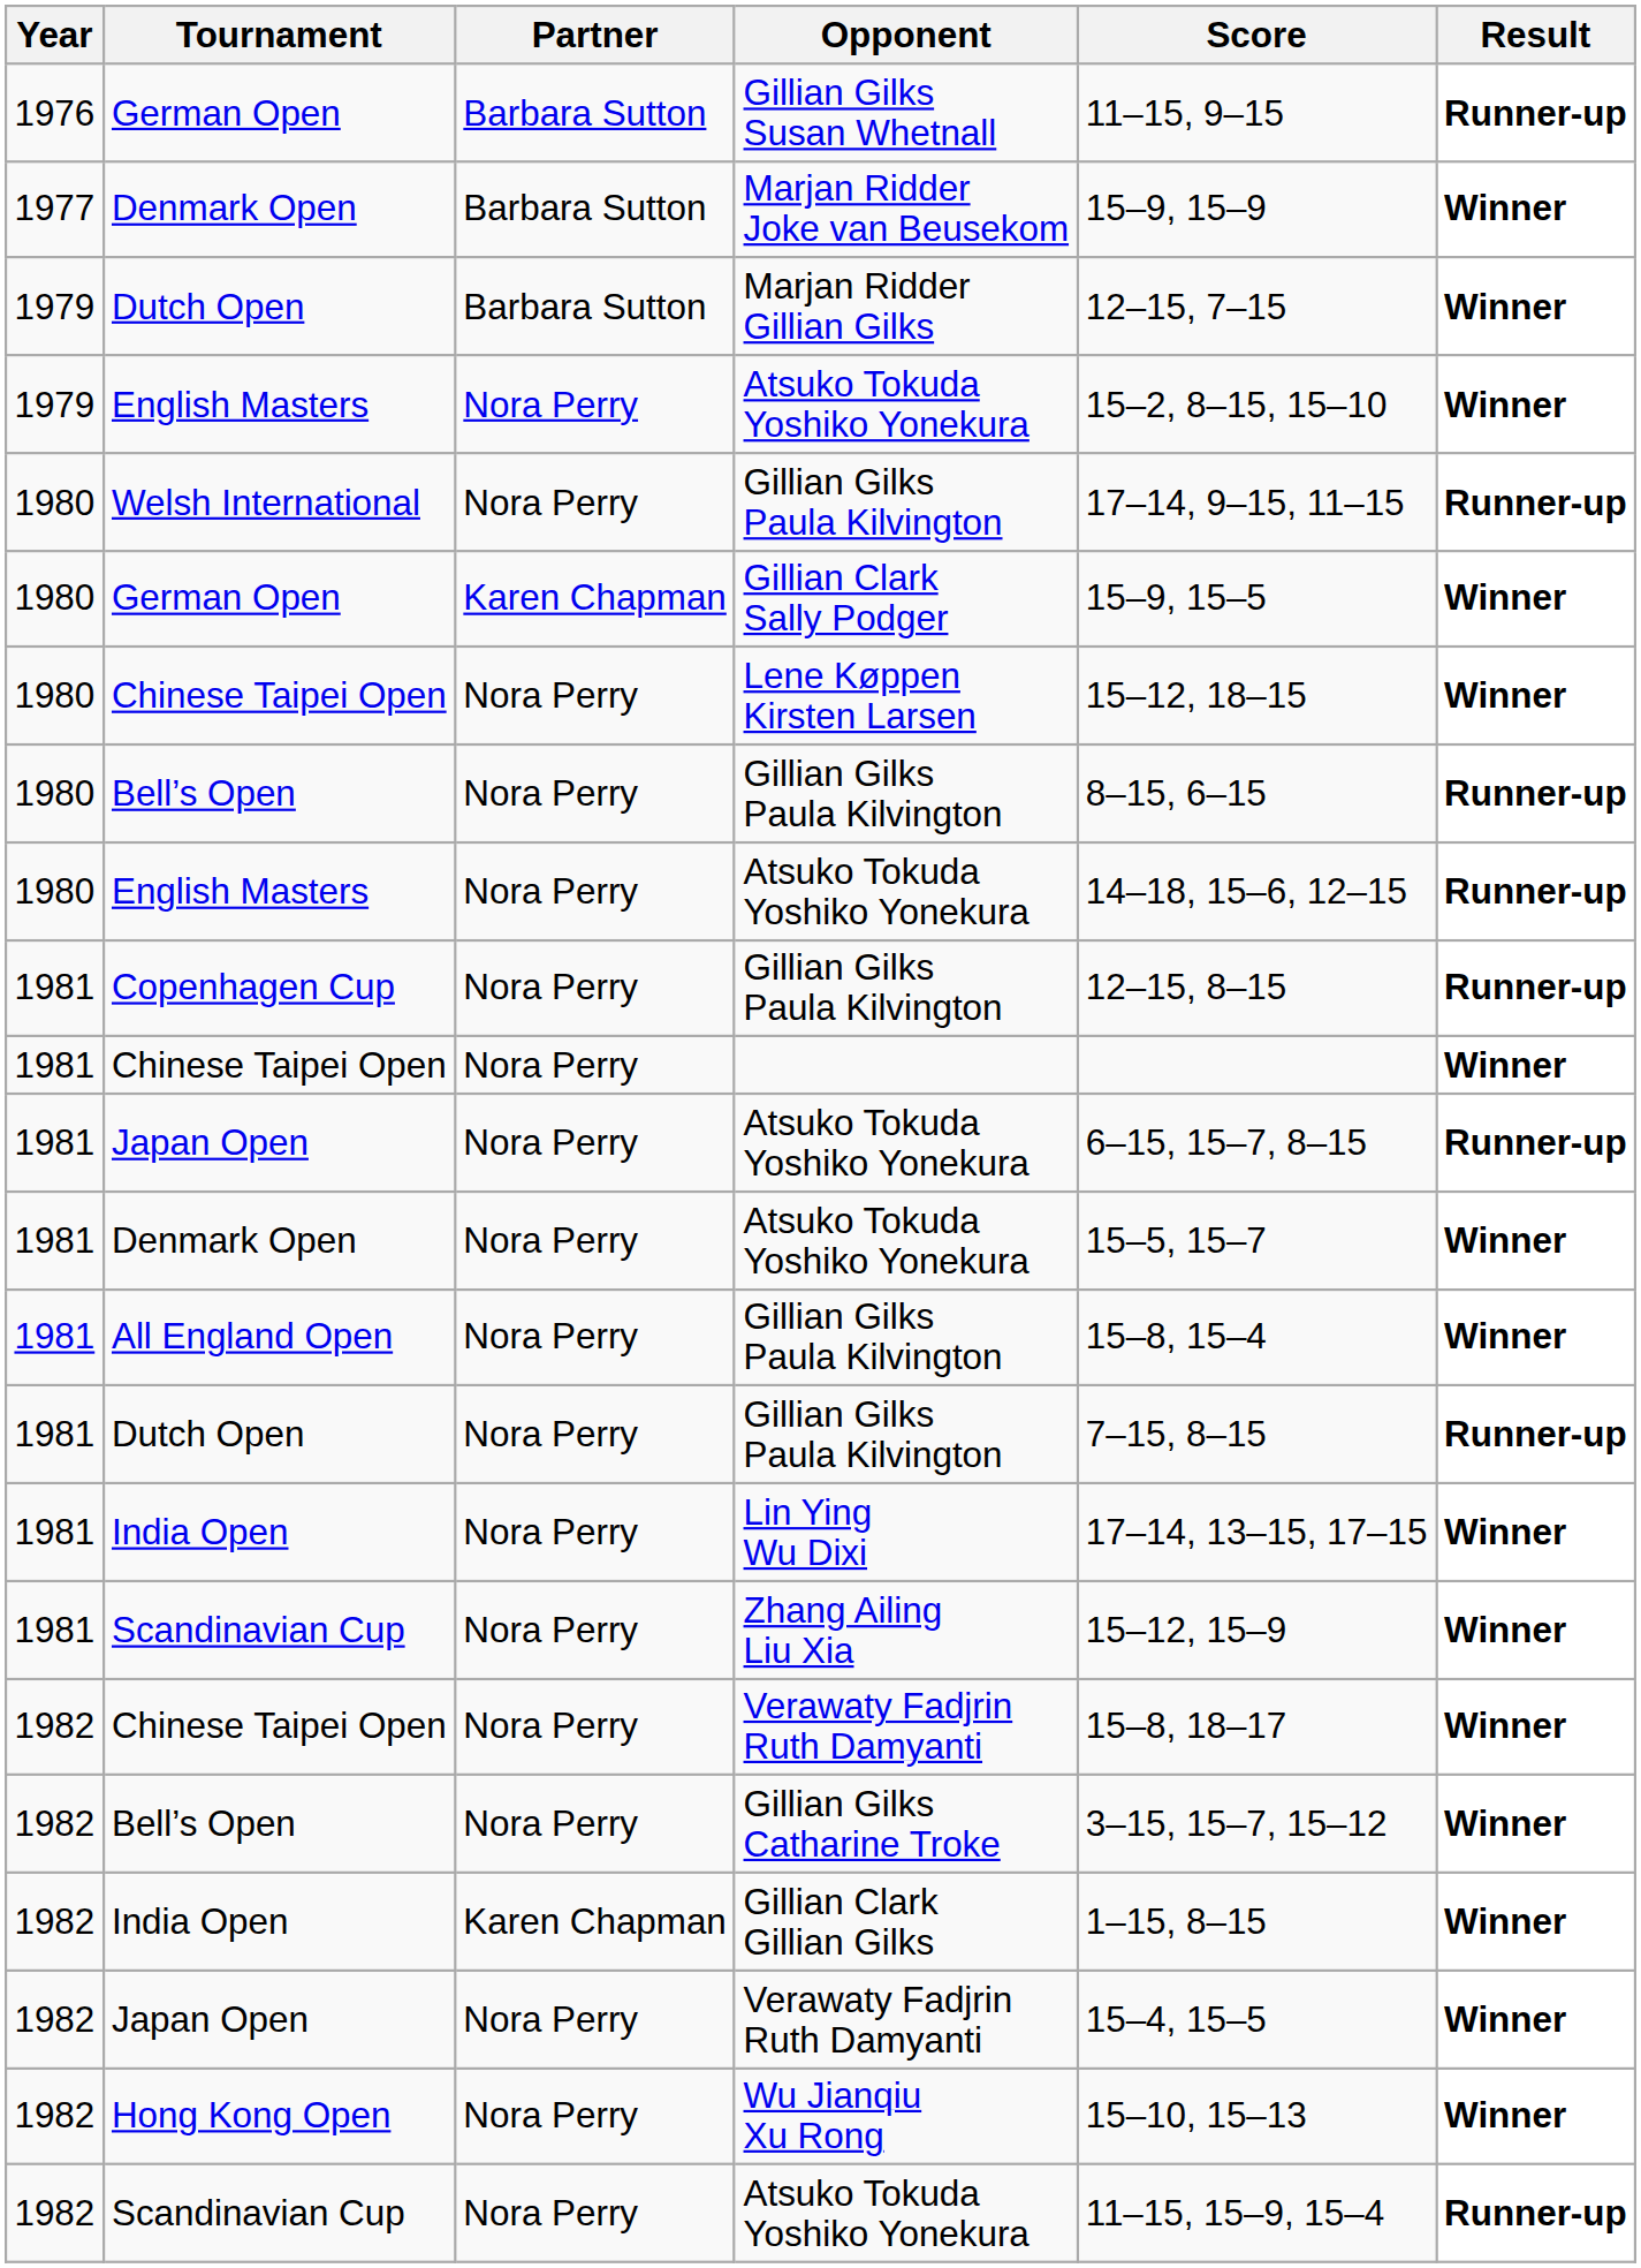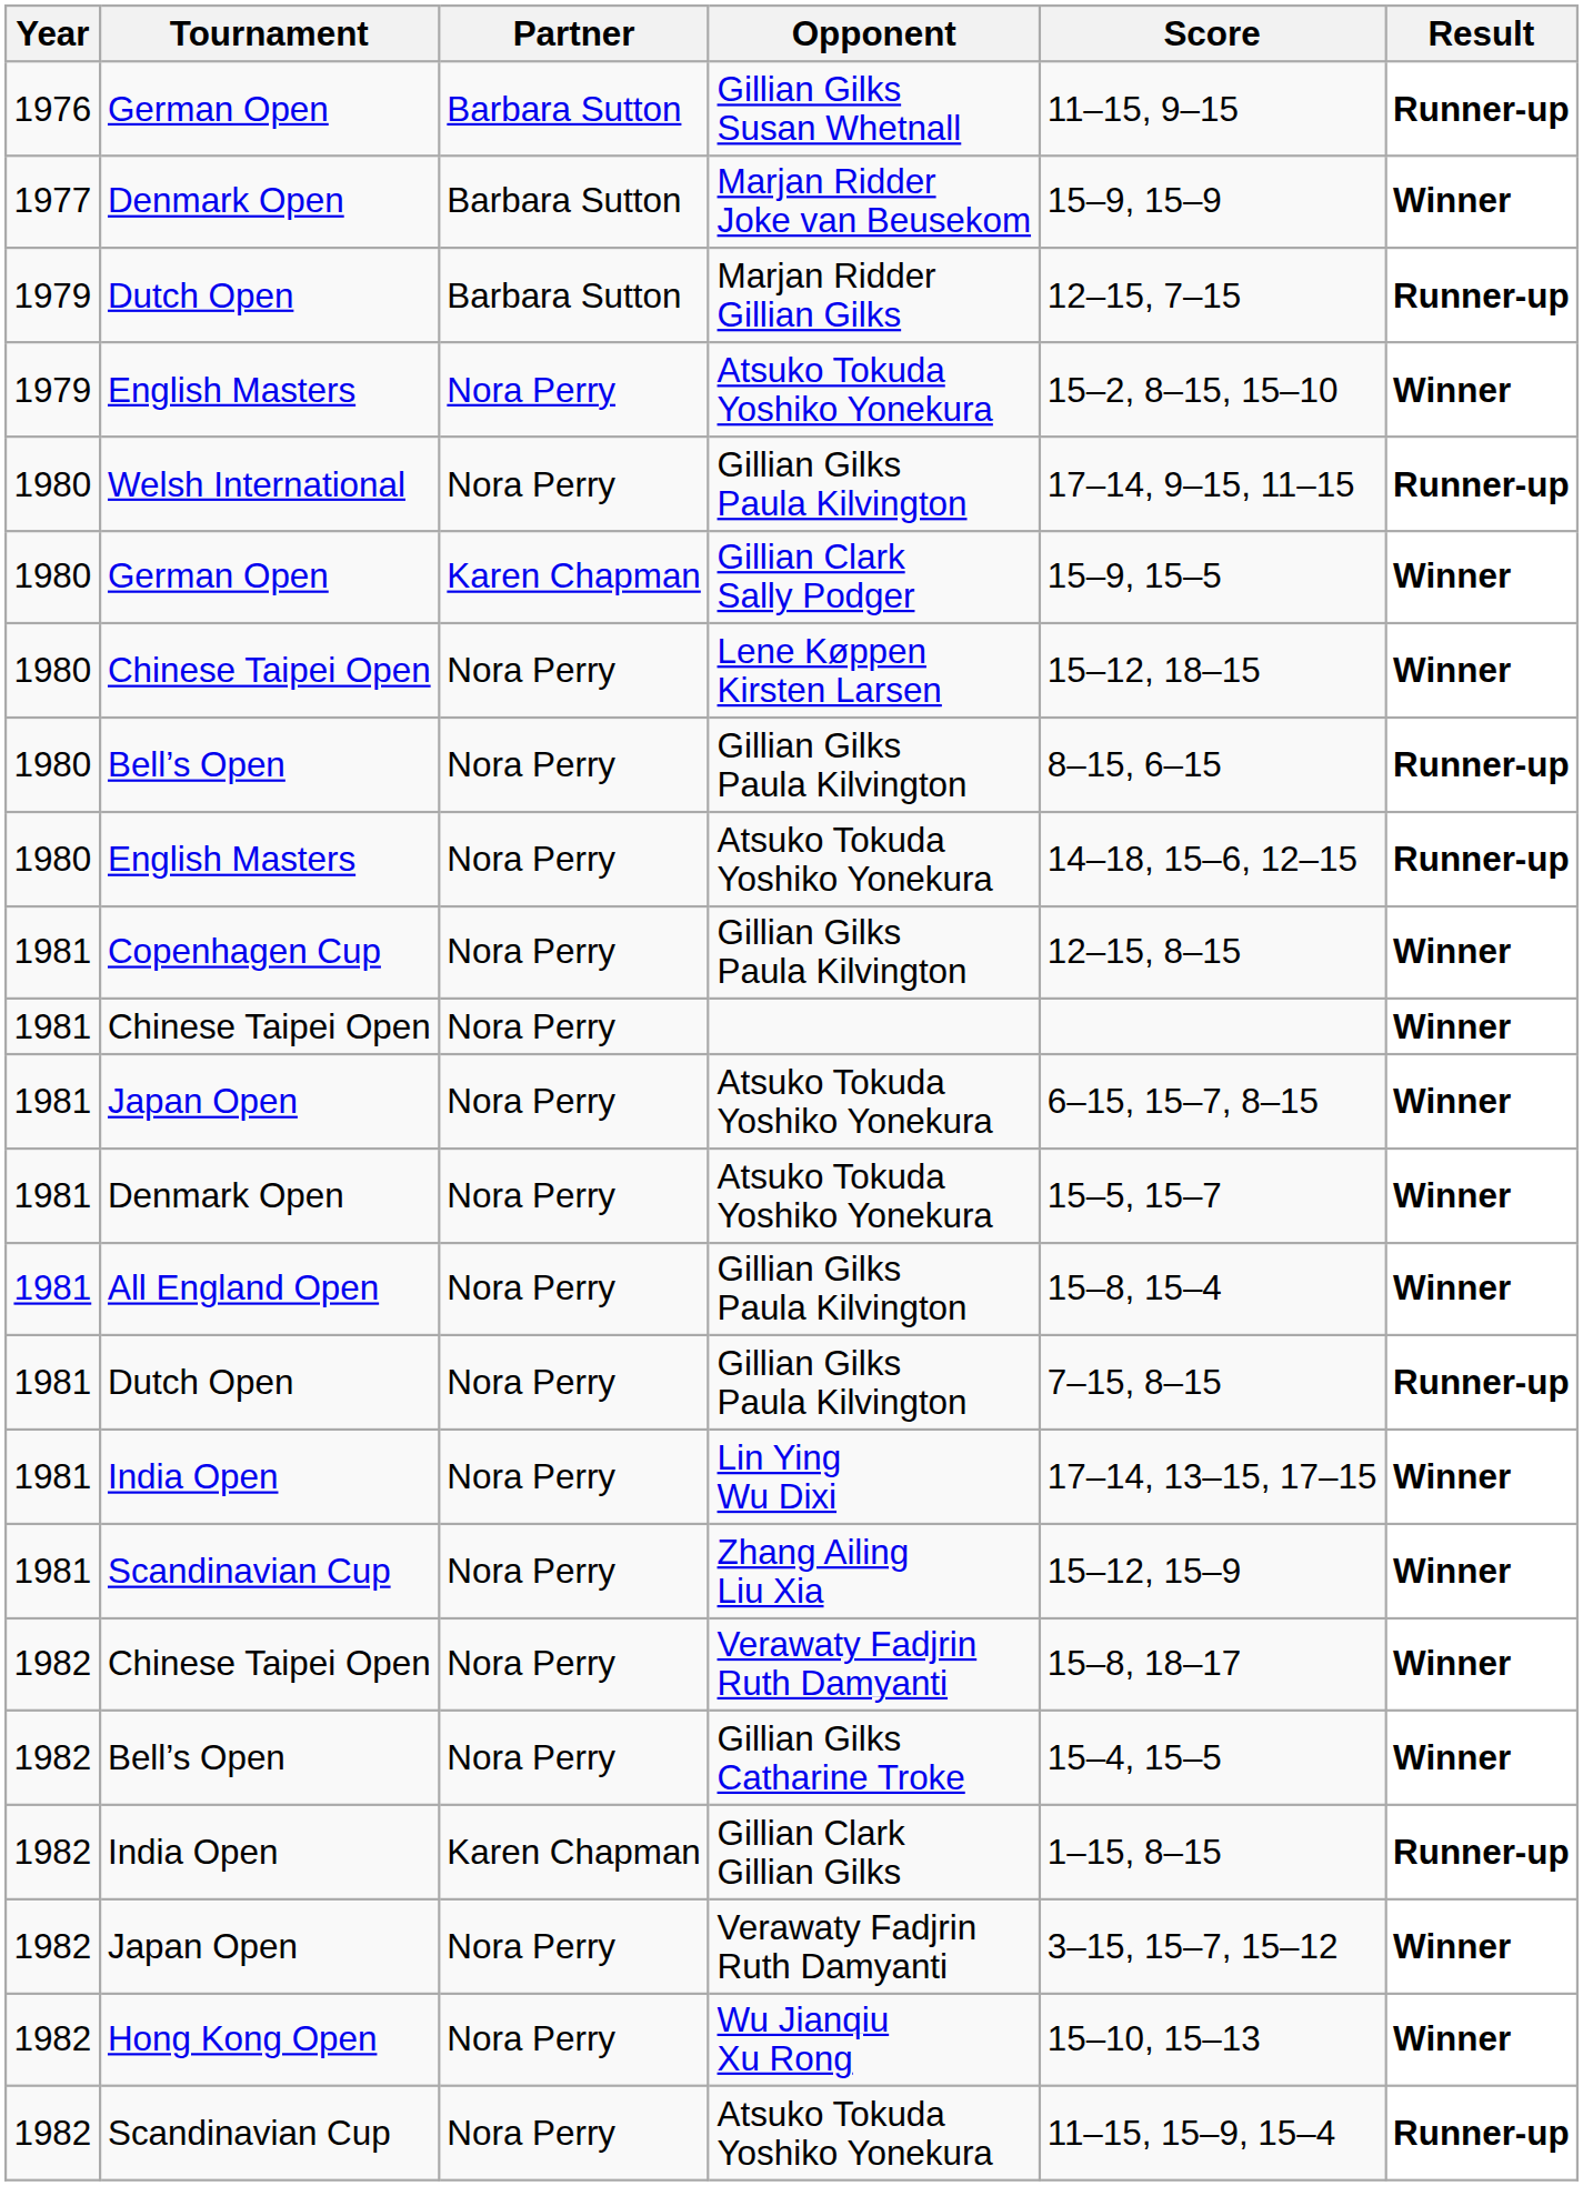Marjan Ridder Gillian Gilks | Result: Winner -> Runner-up
Copenhagen Cup / Gillian Gilks Paula Kilvington | Result: Runner-up -> Winner
Japan Open / Atsuko Tokuda Yoshiko Yonekura | Result: Runner-up -> Winner
Gillian Gilks Catharine Troke | Score: 3–15, 15–7, 15–12 -> 15–4, 15–5
Gillian Clark Gillian Gilks | Result: Winner -> Runner-up
Japan Open / Verawaty Fadjrin Ruth Damyanti | Score: 15–4, 15–5 -> 3–15, 15–7, 15–12
